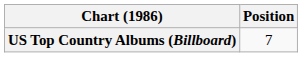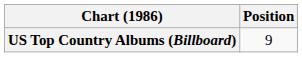US Top Country Albums (Billboard) | Position: 7 -> 9
